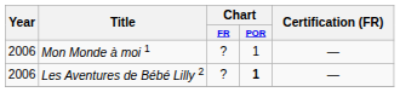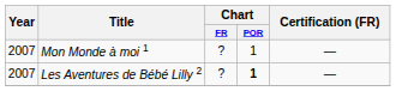Mon Monde à moi 1 | Year: 2006 -> 2007
Les Aventures de Bébé Lilly 2 | Year: 2006 -> 2007
